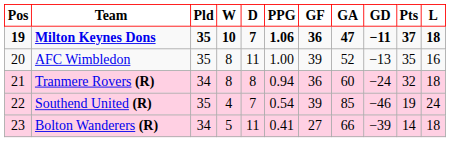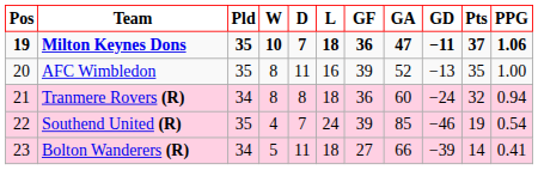columns swapped: L <-> PPG
